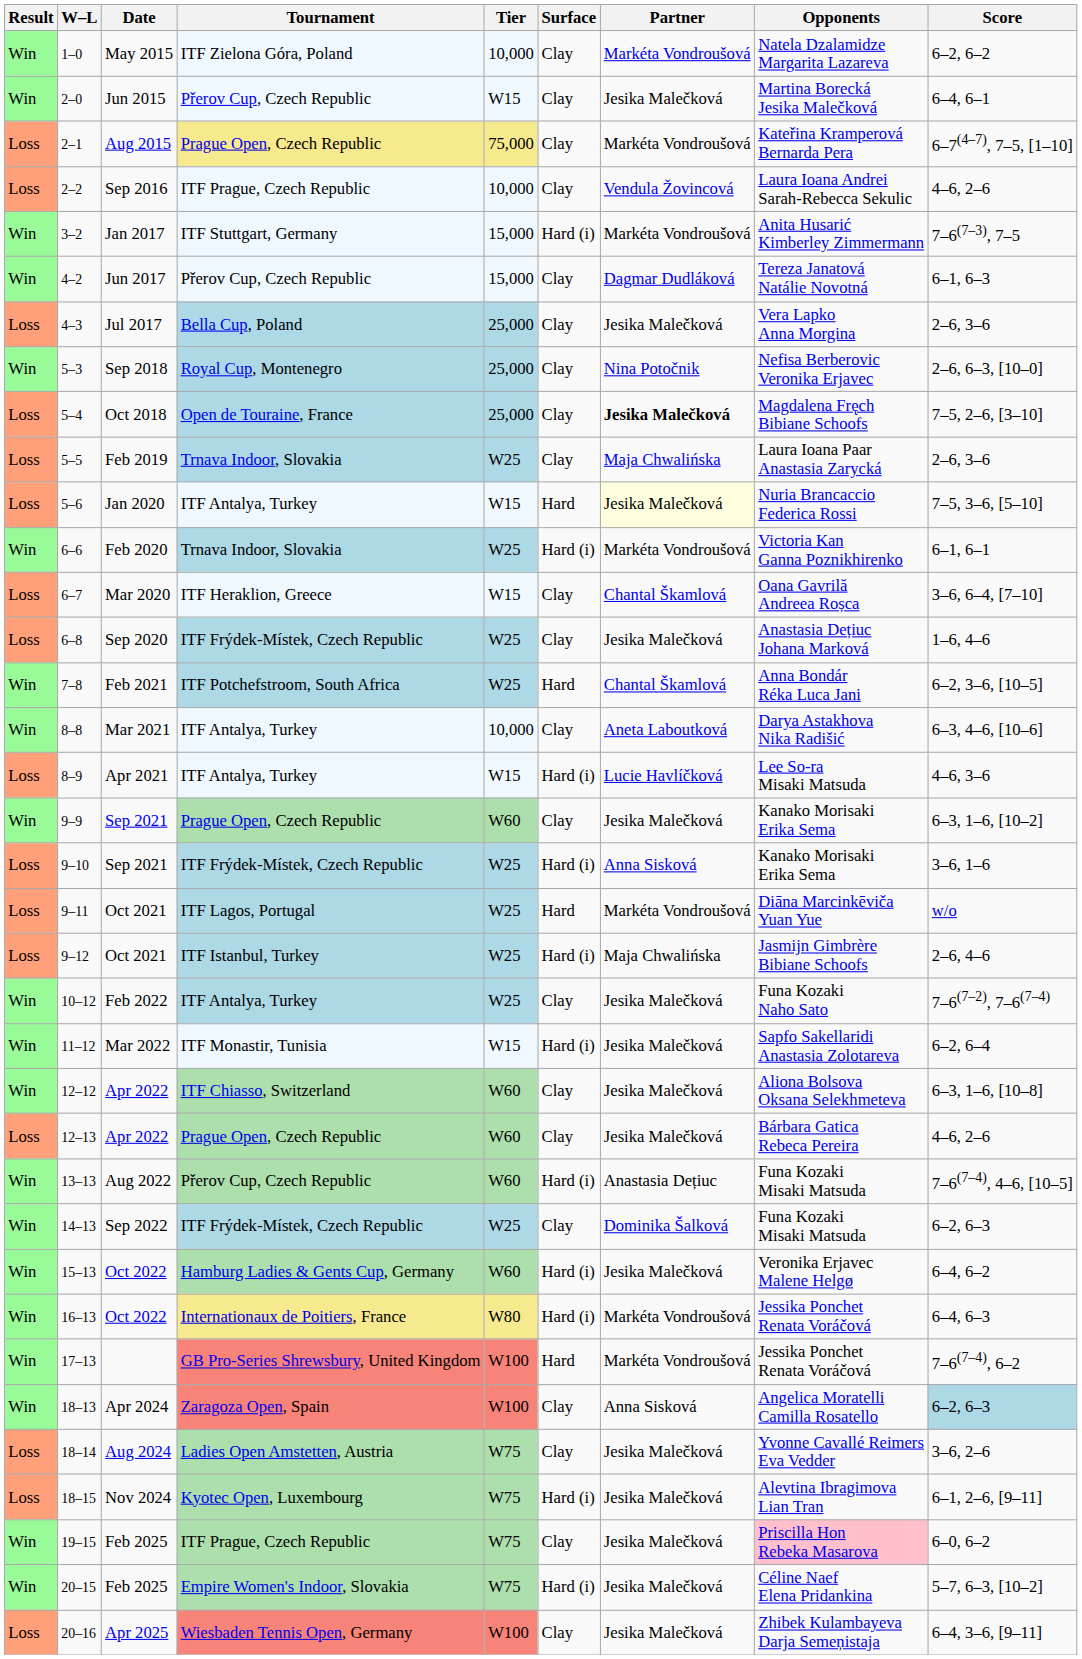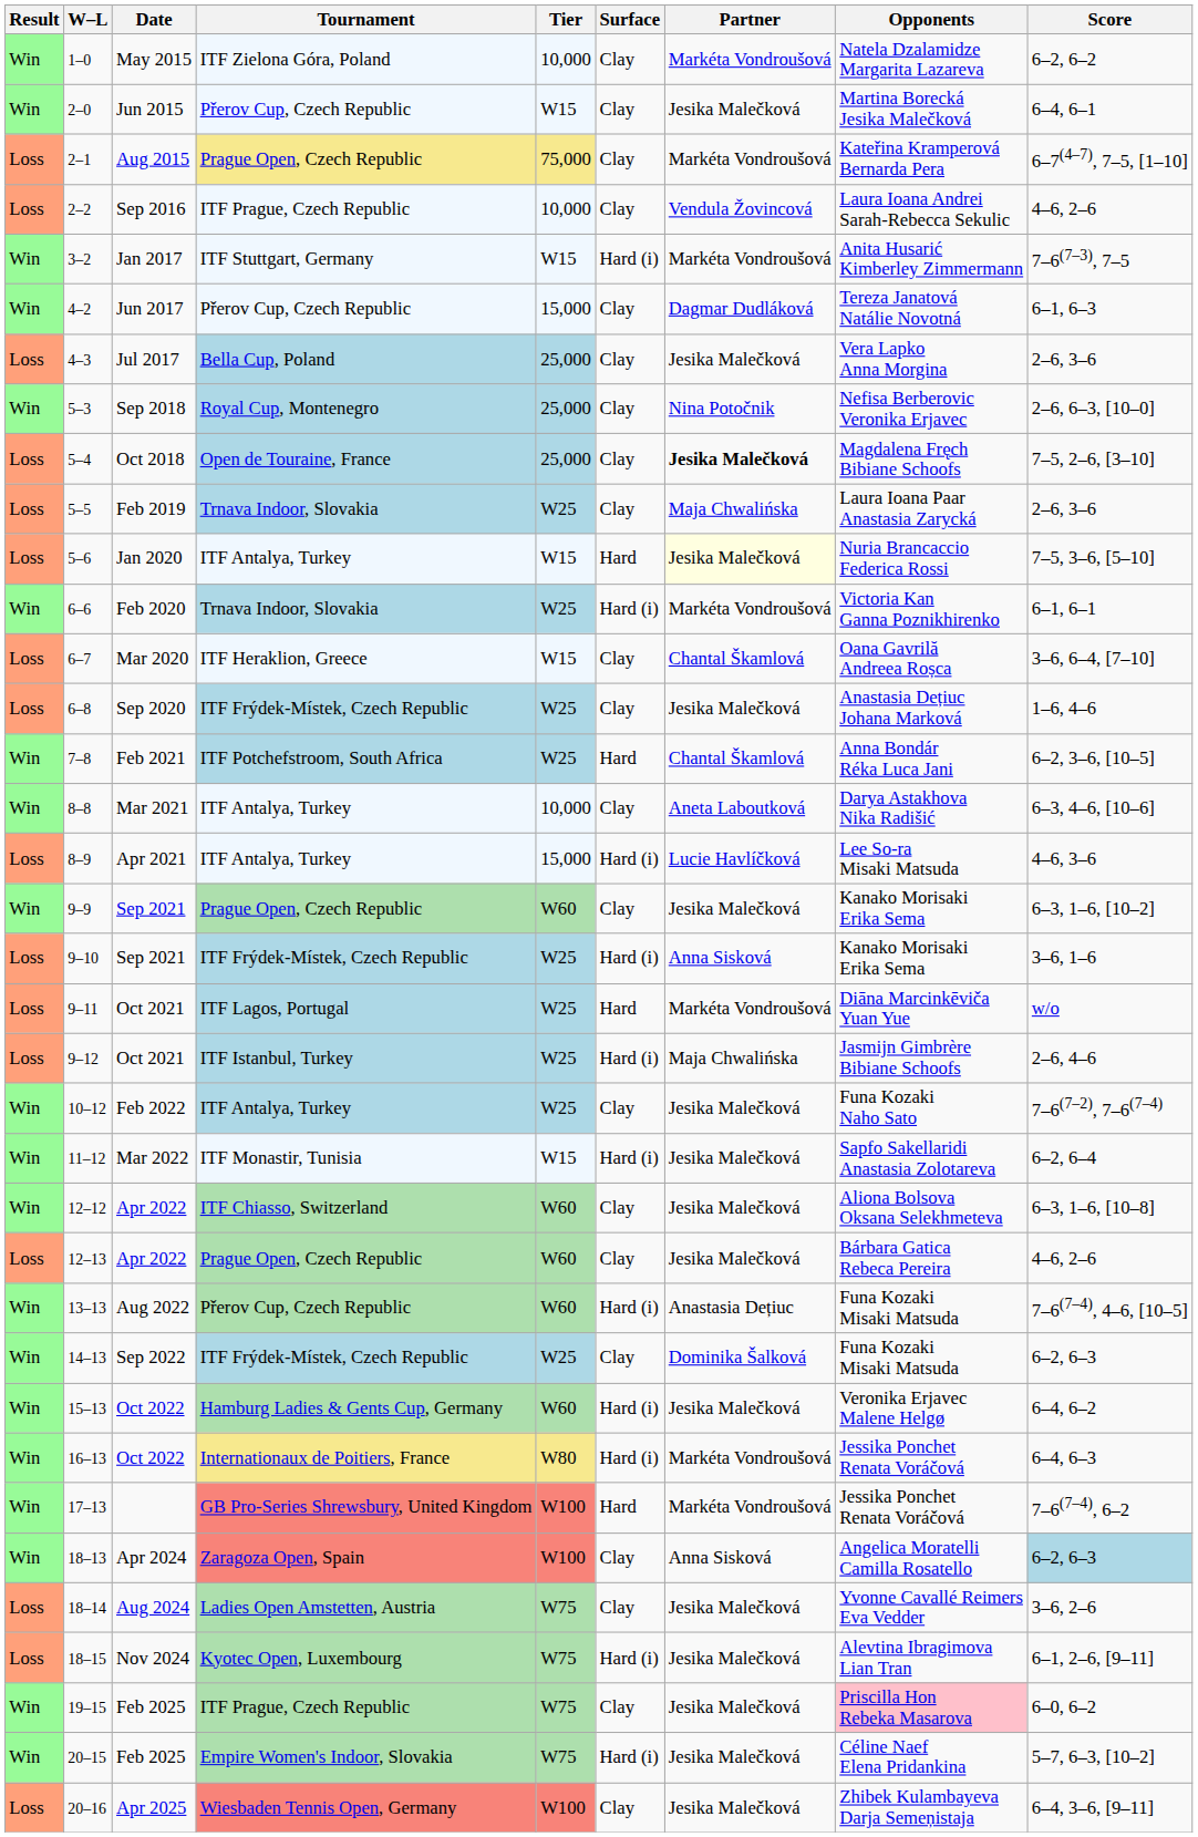3–2 | Tier: 15,000 -> W15
8–9 | Tier: W15 -> 15,000
